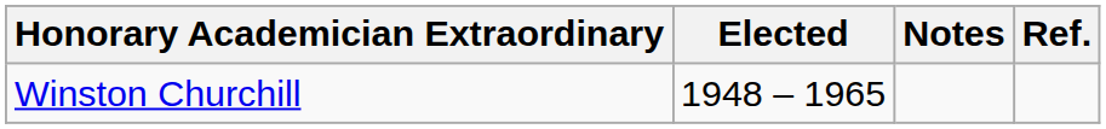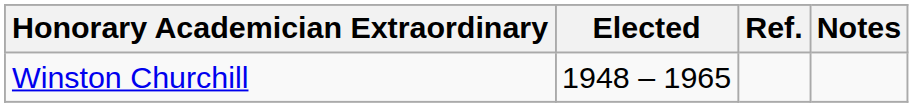columns swapped: Notes <-> Ref.
